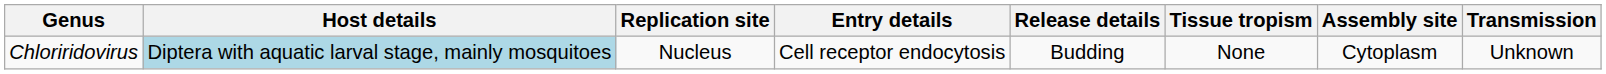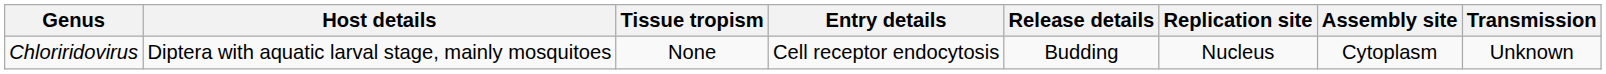columns swapped: Tissue tropism <-> Replication site
Chloriridovirus | Host details: lightblue background -> no background
